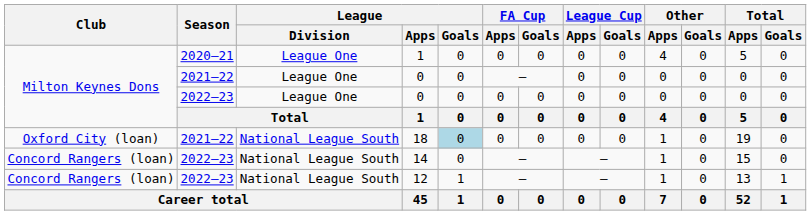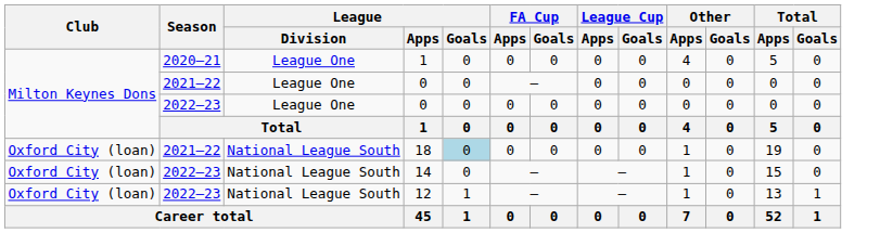14 | Club: Concord Rangers (loan) -> Oxford City (loan)
12 | Club: Concord Rangers (loan) -> Oxford City (loan)
